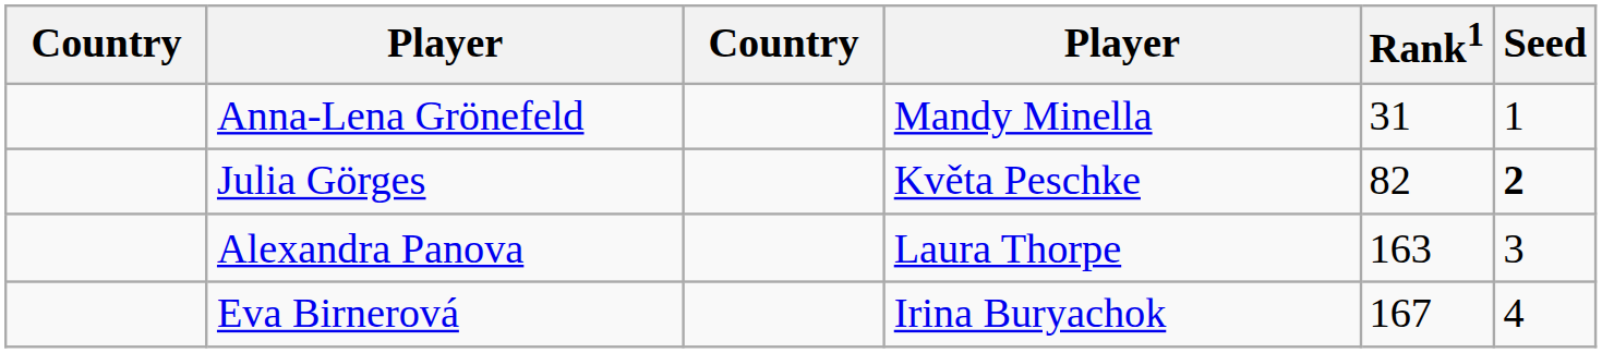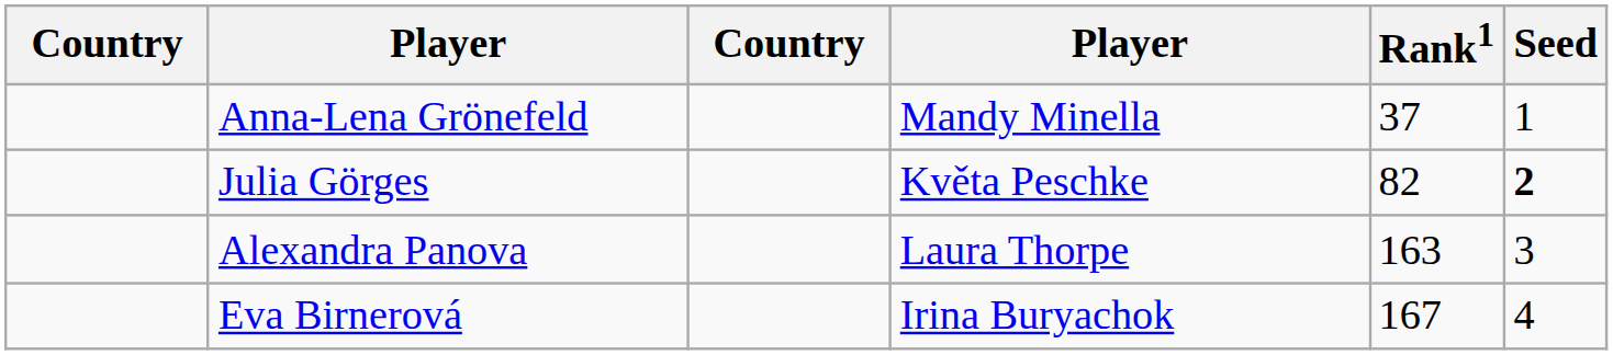Anna-Lena Grönefeld | Rank1: 31 -> 37
